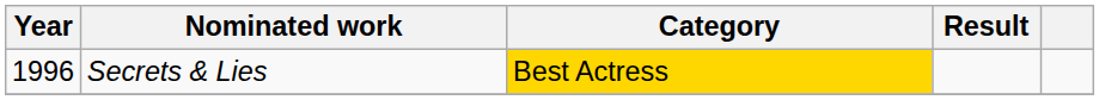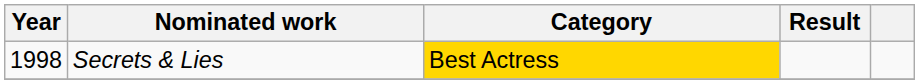Secrets & Lies | Year: 1996 -> 1998
